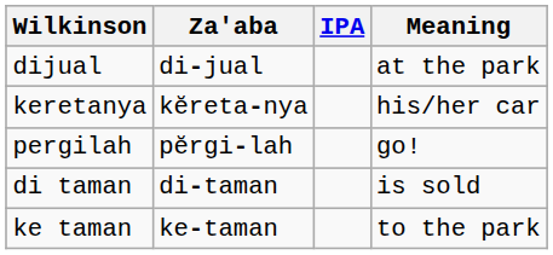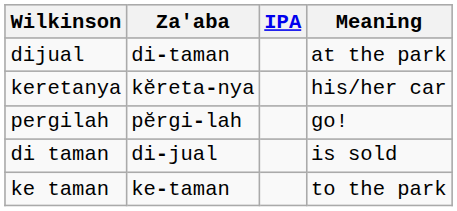dijual | Za'aba: di-jual -> di-taman
di taman | Za'aba: di-taman -> di-jual
